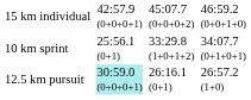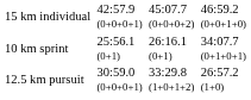10 km sprint | column 5: 33:29.8 (1+0+1+2) -> 26:16.1 (0+1)
12.5 km pursuit | column 3: paleturquoise background -> no background
12.5 km pursuit | column 5: 26:16.1 (0+1) -> 33:29.8 (1+0+1+2)
